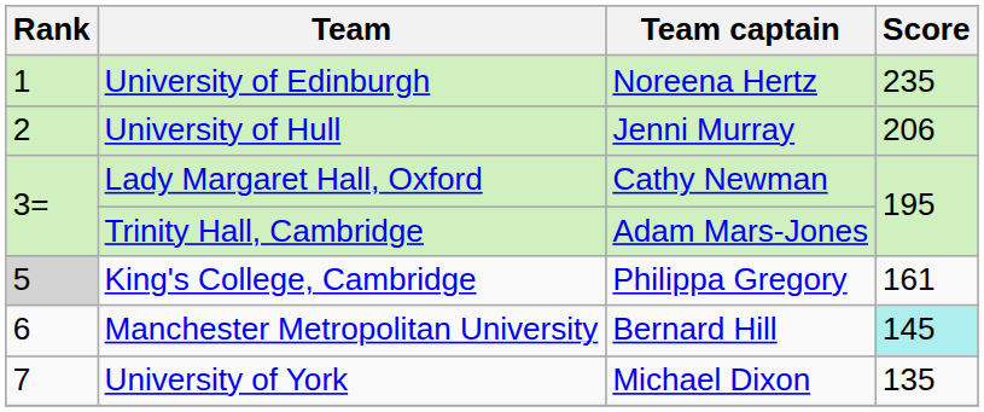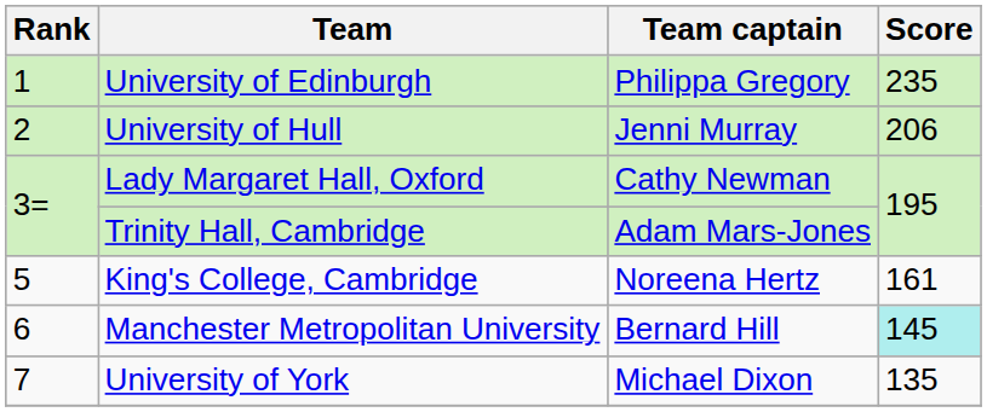University of Edinburgh | Team captain: Noreena Hertz -> Philippa Gregory
King's College, Cambridge | Rank: lightgrey background -> no background
King's College, Cambridge | Team captain: Philippa Gregory -> Noreena Hertz
